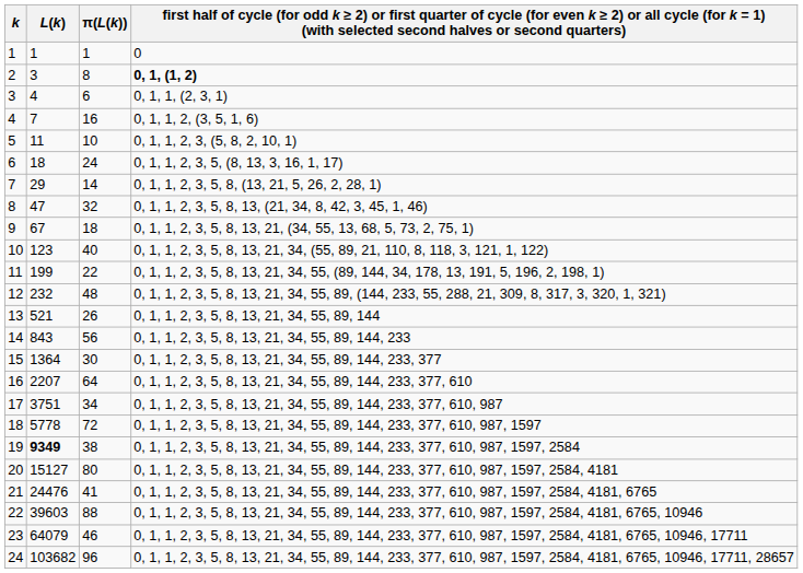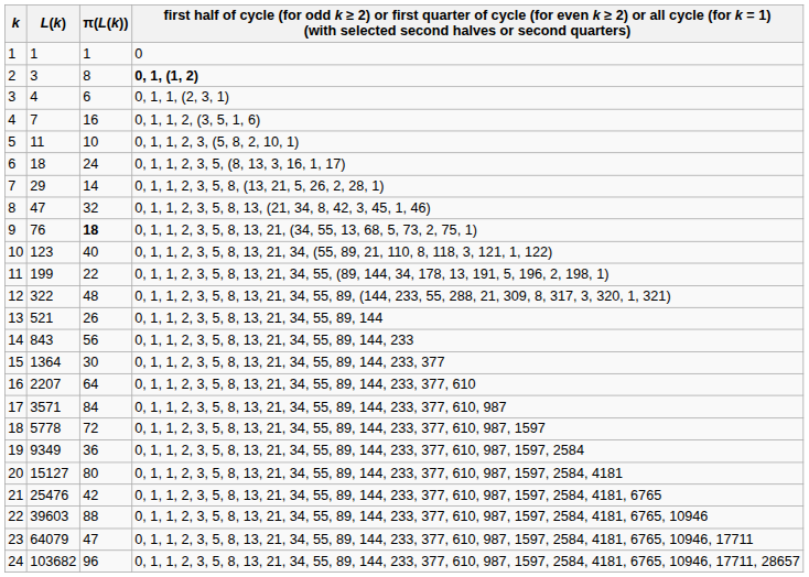9 | L(k): 67 -> 76
9 | π(L(k)): normal -> bold
12 | L(k): 232 -> 322
17 | L(k): 3751 -> 3571
17 | π(L(k)): 34 -> 84
19 | L(k): bold -> normal
19 | π(L(k)): 38 -> 36
21 | L(k): 24476 -> 25476
21 | π(L(k)): 41 -> 42
23 | π(L(k)): 46 -> 47
